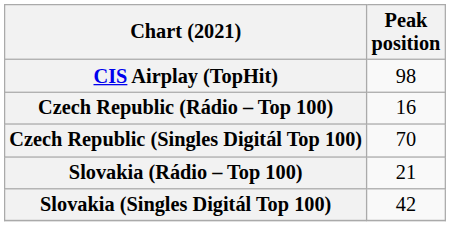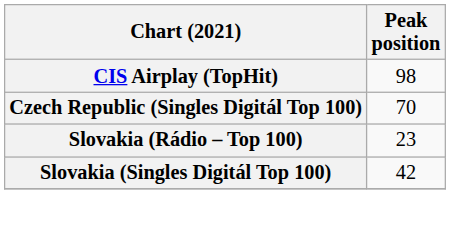- row: Czech Republic (Rádio – Top 100) | 16
Slovakia (Rádio – Top 100) | Peak position: 21 -> 23
